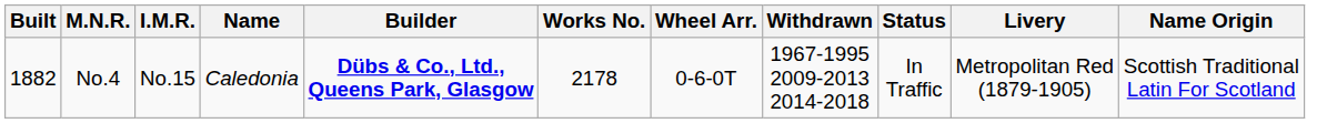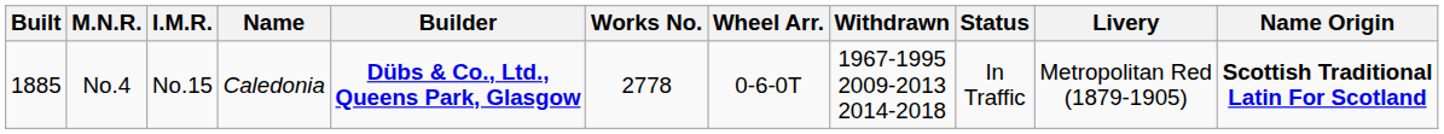No.4 | Built: 1882 -> 1885
No.4 | Works No.: 2178 -> 2778
No.4 | Name Origin: normal -> bold
